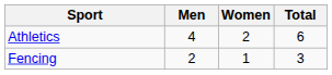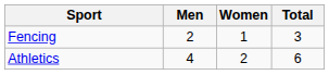rows swapped: Athletics <-> Fencing
